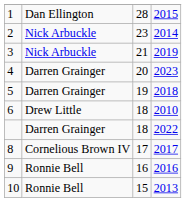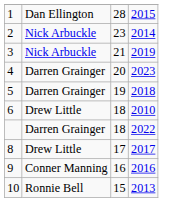8 | column 2: Cornelious Brown IV -> Drew Little
9 | column 2: Ronnie Bell -> Conner Manning
